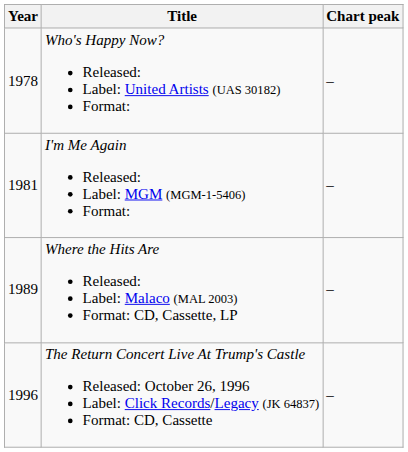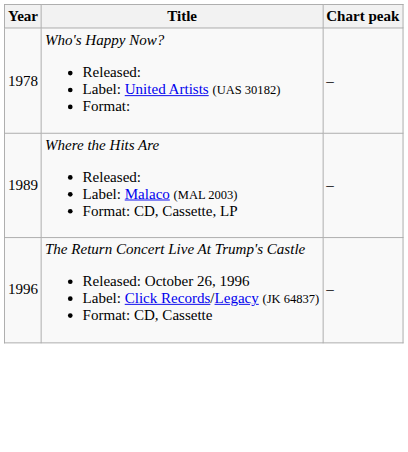- row: 1981 | I'm Me Again Released: Label: MGM (MGM-1-5406) Format: | –
